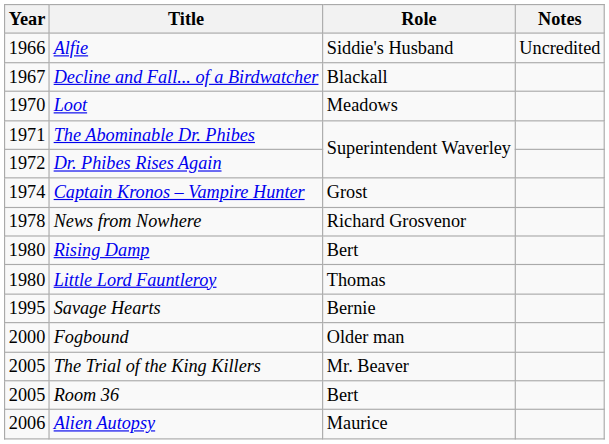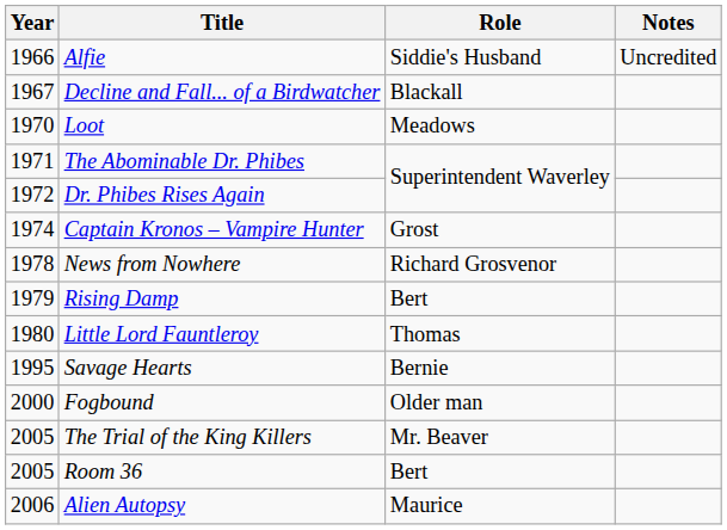Rising Damp | Year: 1980 -> 1979
